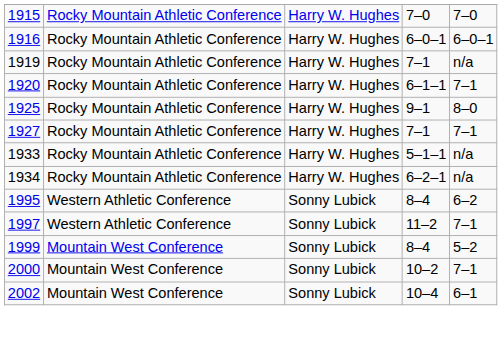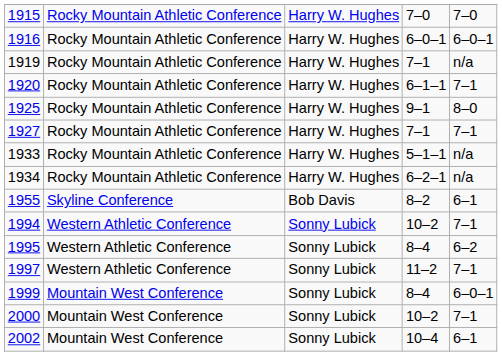+ row: 1955 | Skyline Conference | Bob Davis | 8–2 | 6–1
+ row: 1994 | Western Athletic Conference | Sonny Lubick | 10–2 | 7–1
1999 | column 5: 5–2 -> 6–0–1
